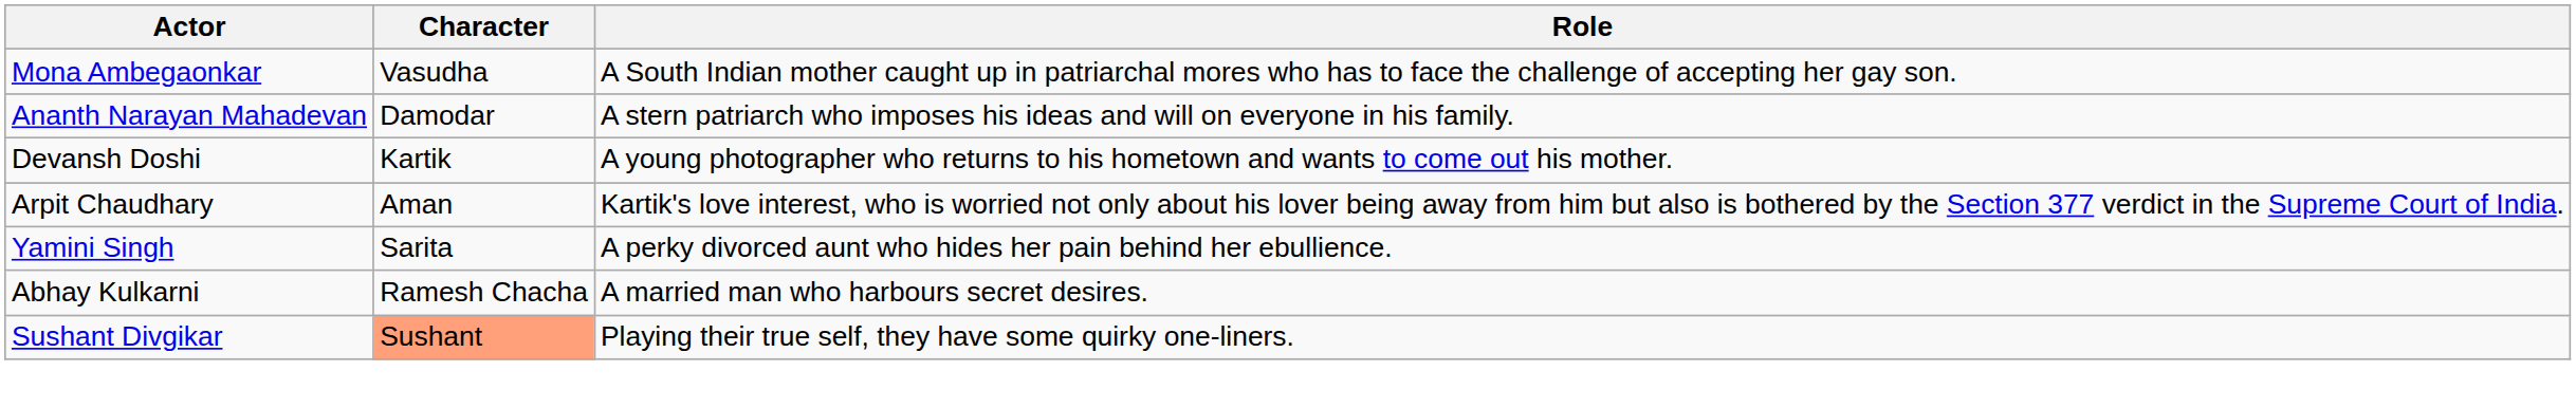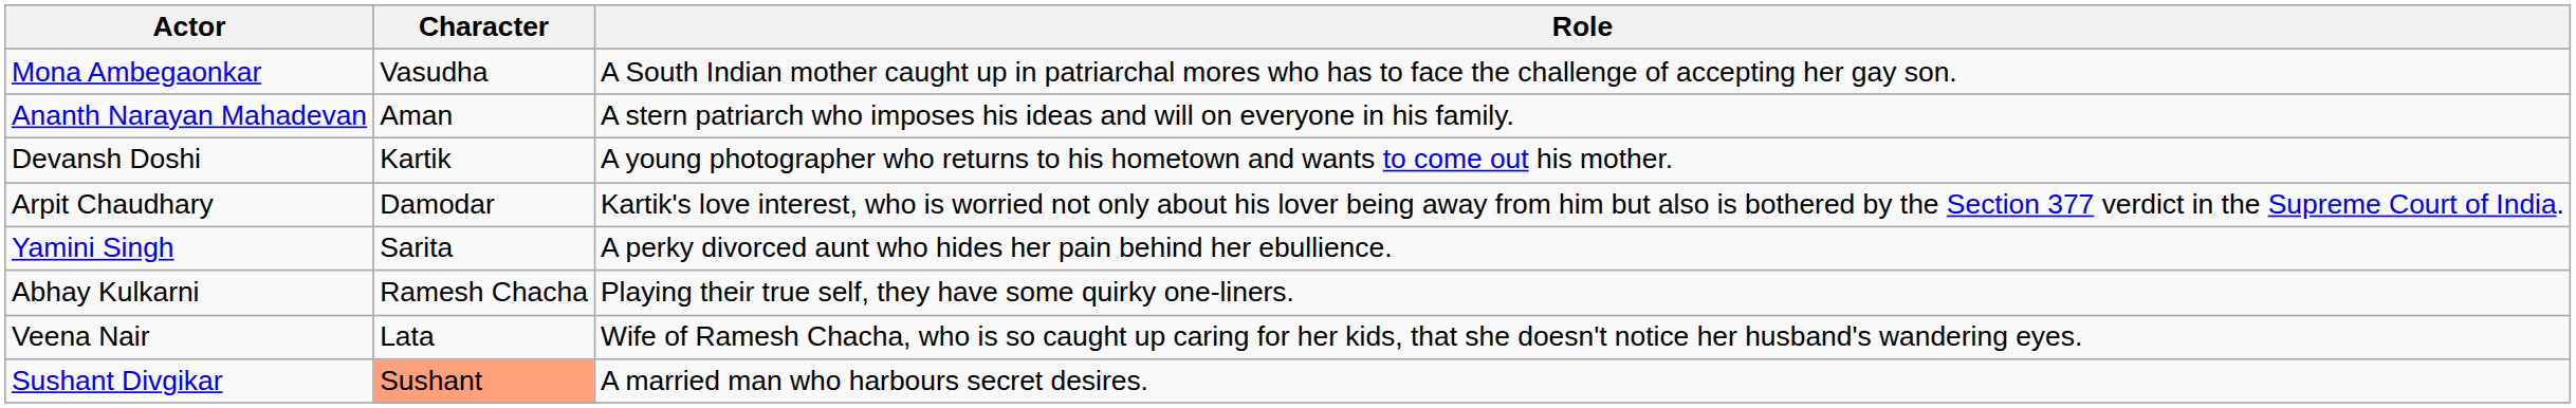Ananth Narayan Mahadevan | Character: Damodar -> Aman
Arpit Chaudhary | Character: Aman -> Damodar
Abhay Kulkarni | Role: A married man who harbours secret desires. -> Playing their true self, they have some quirky one-liners.
+ row: Veena Nair | Lata | Wife of Ramesh Chacha, who is so caught up caring for her kids, that she doesn't notice her husband's wandering eyes.
Sushant Divgikar | Role: Playing their true self, they have some quirky one-liners. -> A married man who harbours secret desires.
